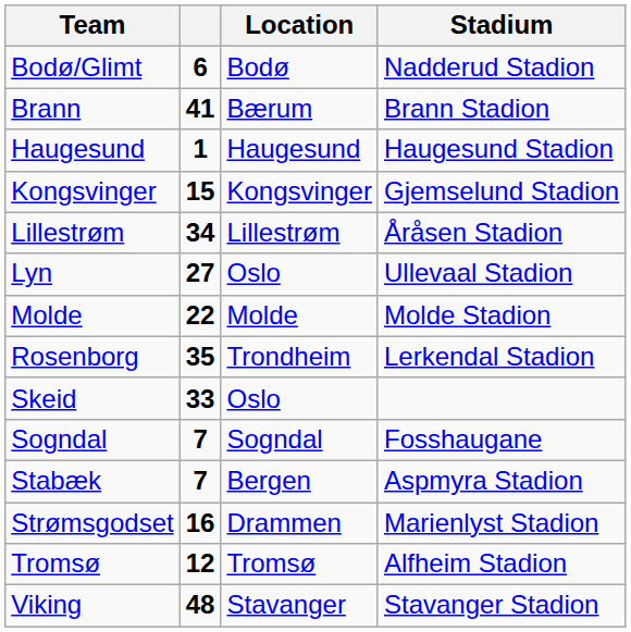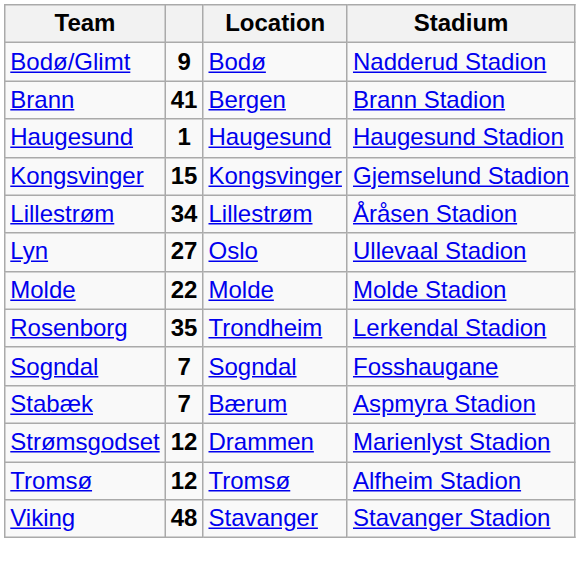Bodø/Glimt | column 2: 6 -> 9
Brann | Location: Bærum -> Bergen
- row: Skeid | 33 | Oslo
Stabæk | Location: Bergen -> Bærum
Strømsgodset | column 2: 16 -> 12
